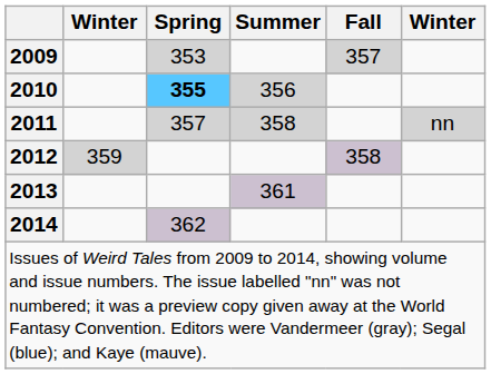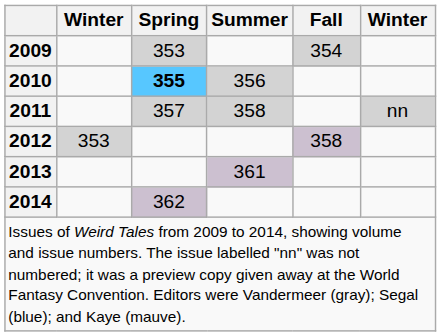2009 | Fall: 357 -> 354
2012 | column 2: 359 -> 353
